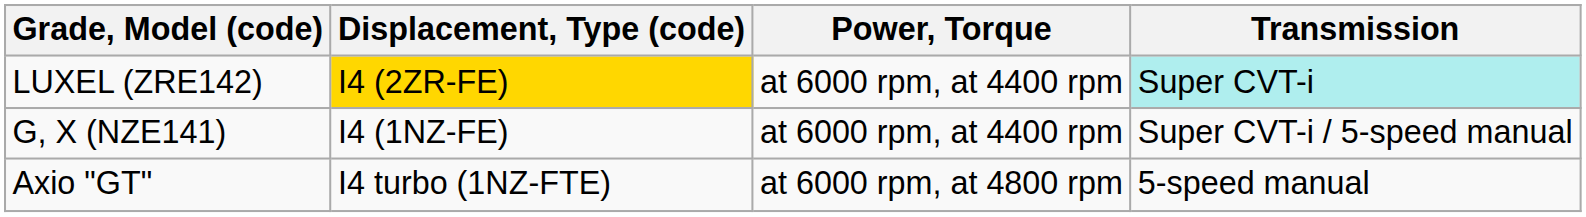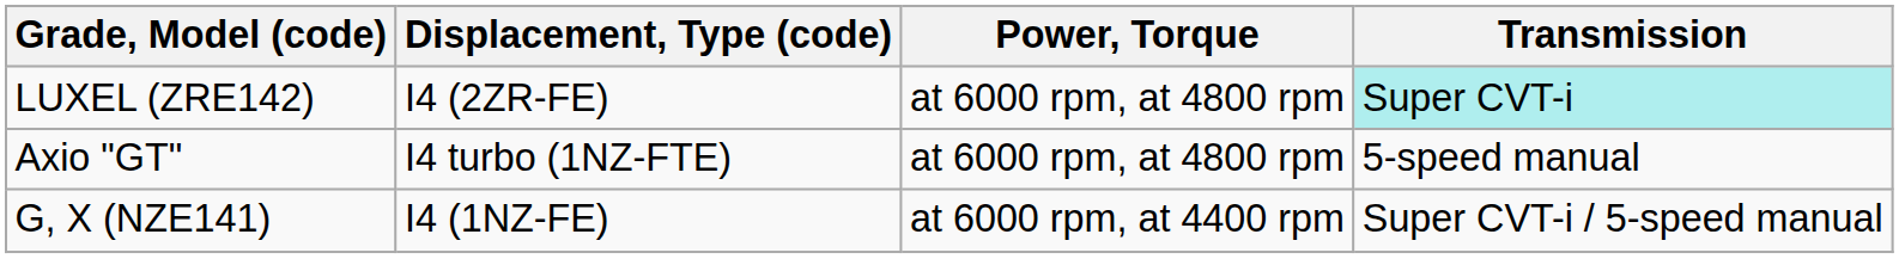LUXEL (ZRE142) | Displacement, Type (code): gold background -> no background
LUXEL (ZRE142) | Power, Torque: at 6000 rpm, at 4400 rpm -> at 6000 rpm, at 4800 rpm
rows swapped: G, X (NZE141) <-> Axio "GT"
